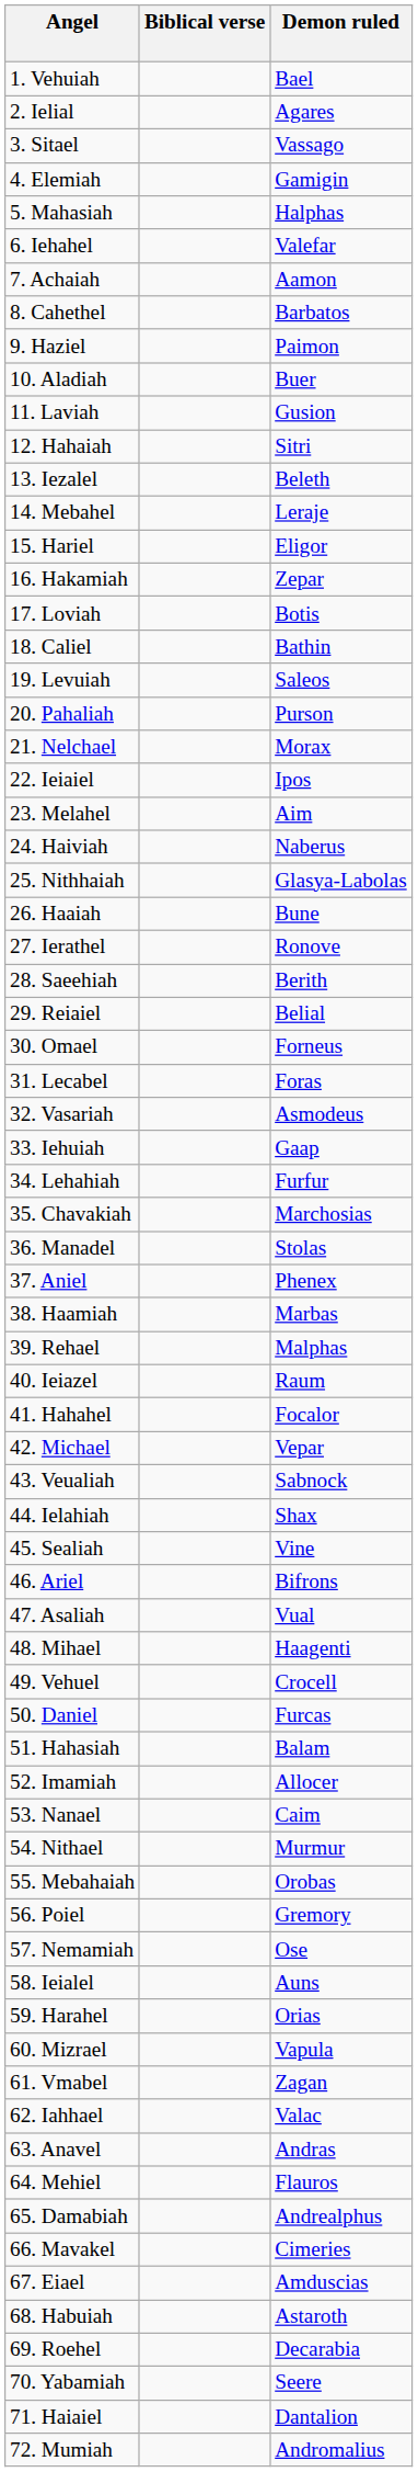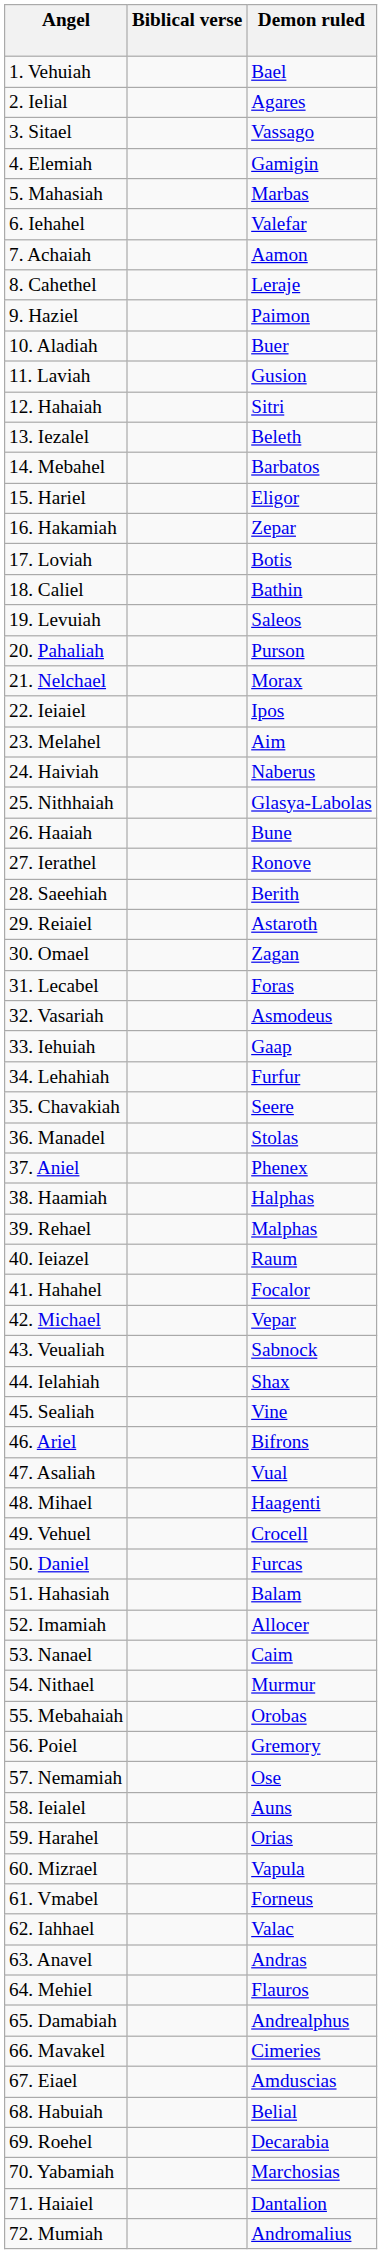5. Mahasiah | Demon ruled: Halphas -> Marbas
8. Cahethel | Demon ruled: Barbatos -> Leraje
14. Mebahel | Demon ruled: Leraje -> Barbatos
29. Reiaiel | Demon ruled: Belial -> Astaroth
30. Omael | Demon ruled: Forneus -> Zagan
35. Chavakiah | Demon ruled: Marchosias -> Seere
38. Haamiah | Demon ruled: Marbas -> Halphas
61. Vmabel | Demon ruled: Zagan -> Forneus
68. Habuiah | Demon ruled: Astaroth -> Belial
70. Yabamiah | Demon ruled: Seere -> Marchosias
